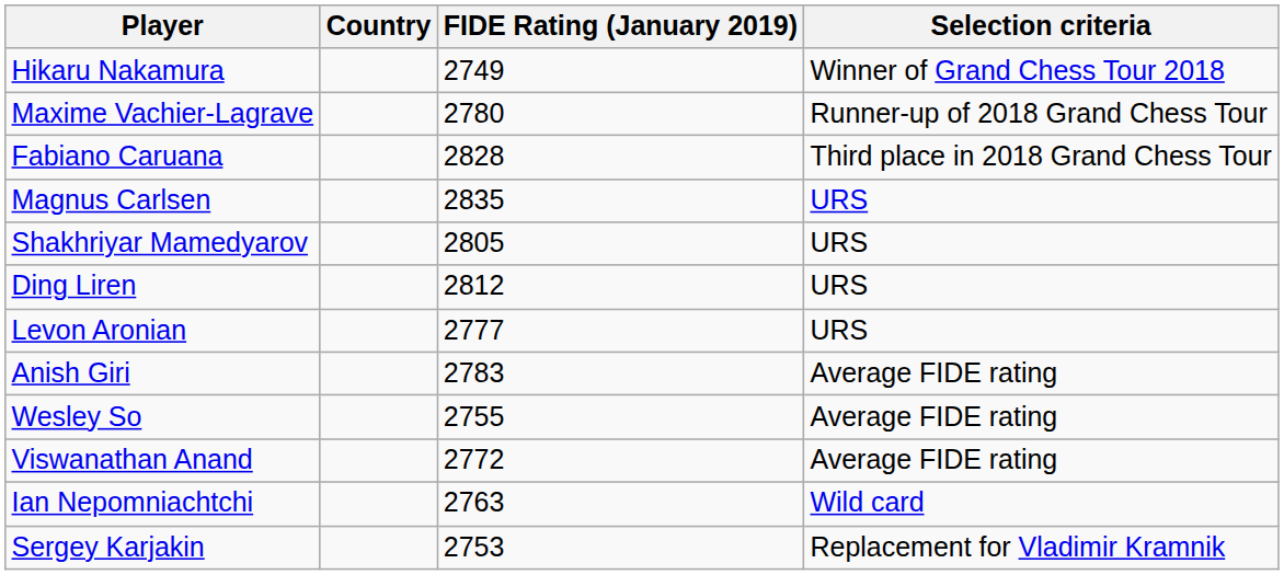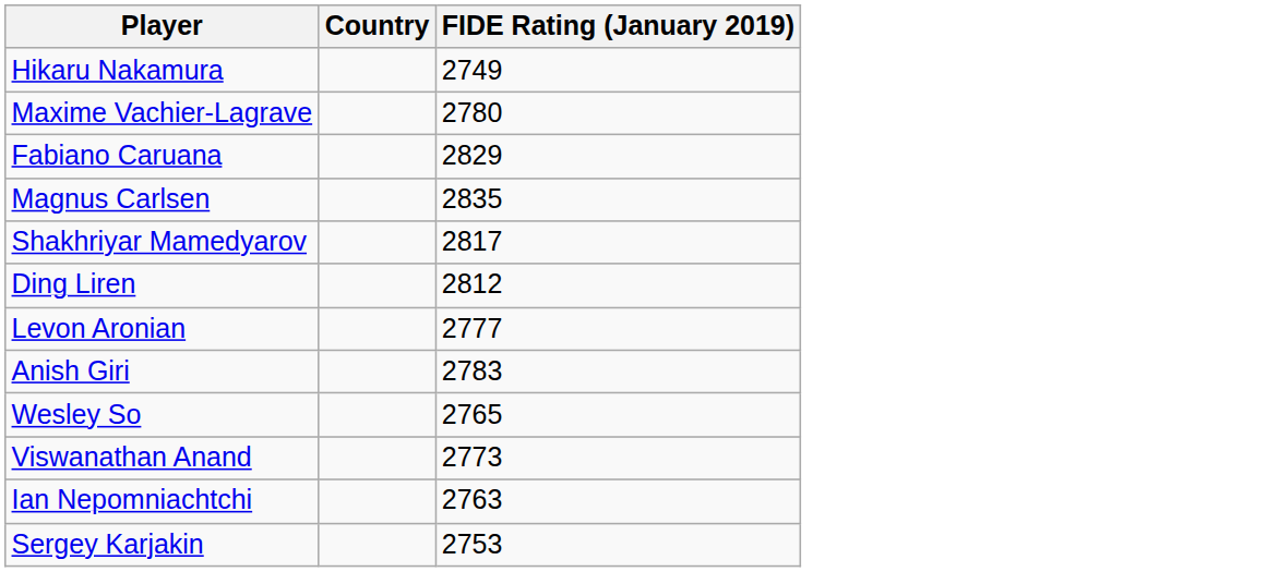- column: Selection criteria | Winner of Grand Chess Tour 2018 | Runner-up of 2018 Grand Chess Tour | Third place in 2018 Grand Chess Tour | URS | URS | URS | URS | Average FIDE rating | Average FIDE rating | Average FIDE rating | Wild card | Replacement for Vladimir Kramnik
Fabiano Caruana | FIDE Rating (January 2019): 2828 -> 2829
Shakhriyar Mamedyarov | FIDE Rating (January 2019): 2805 -> 2817
Wesley So | FIDE Rating (January 2019): 2755 -> 2765
Viswanathan Anand | FIDE Rating (January 2019): 2772 -> 2773
